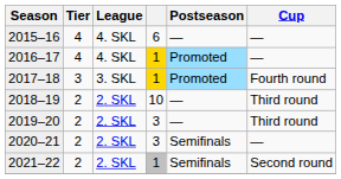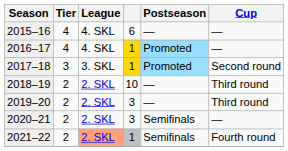2017–18 | Cup: Fourth round -> Second round
2021–22 | League: no background -> lightsalmon background
2021–22 | Cup: Second round -> Fourth round
